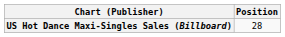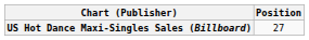US Hot Dance Maxi-Singles Sales (Billboard) | Position: 28 -> 27
